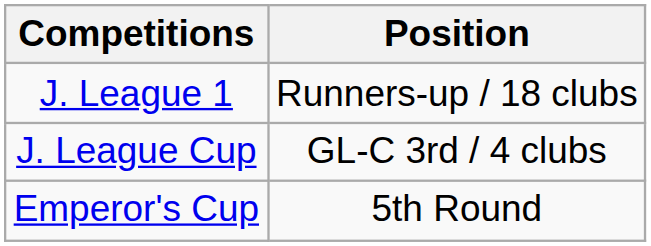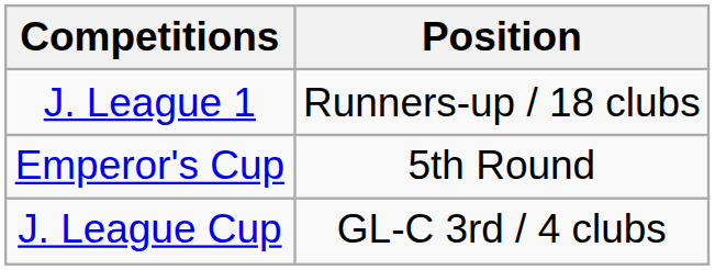rows swapped: Emperor's Cup <-> J. League Cup
